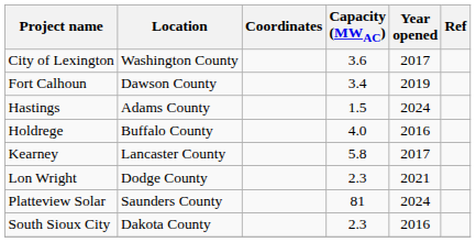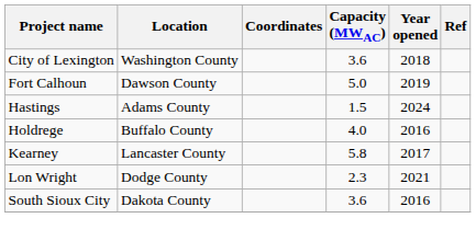City of Lexington | Year opened: 2017 -> 2018
Fort Calhoun | Capacity (MWAC): 3.4 -> 5.0
- row: Platteview Solar | Saunders County | 81 | 2024
South Sioux City | Capacity (MWAC): 2.3 -> 3.6
